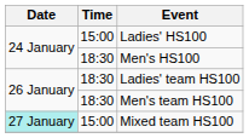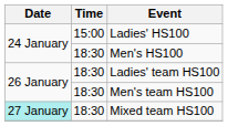Mixed team HS100 | Time: 15:00 -> 18:30
